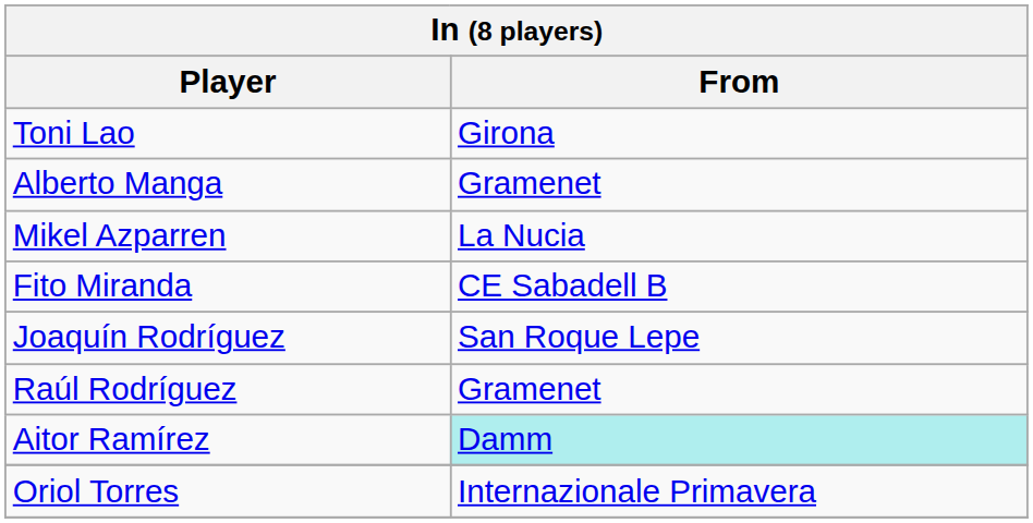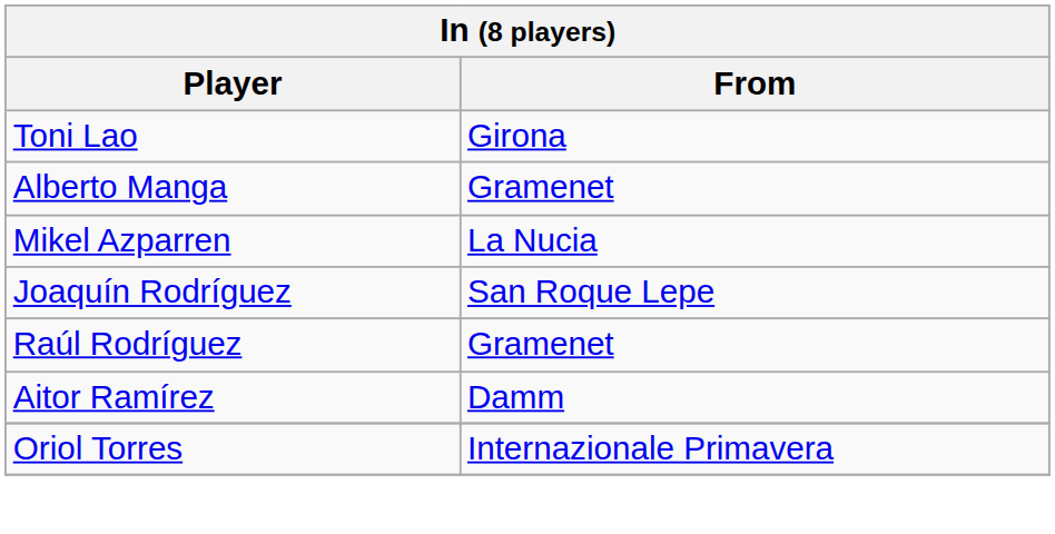- row: Fito Miranda | CE Sabadell B
Aitor Ramírez | From: paleturquoise background -> no background
